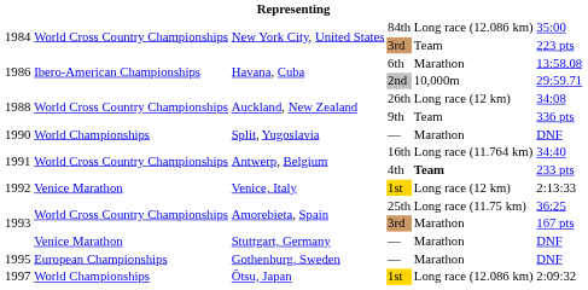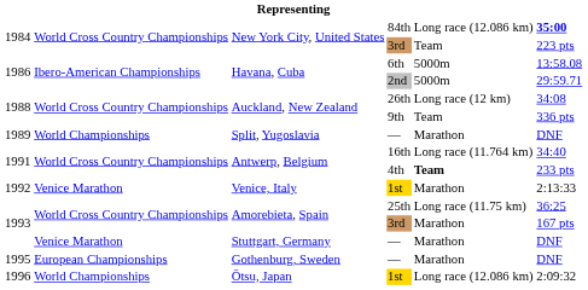84th | column 6: normal -> bold
6th | column 5: Marathon -> 5000m
2nd | column 5: 10,000m -> 5000m
Split, Yugoslavia / — | column 1: 1990 -> 1989
Venice, Italy / 1st | column 5: Long race (12 km) -> Marathon
Ōtsu, Japan / 1st | column 1: 1997 -> 1996
